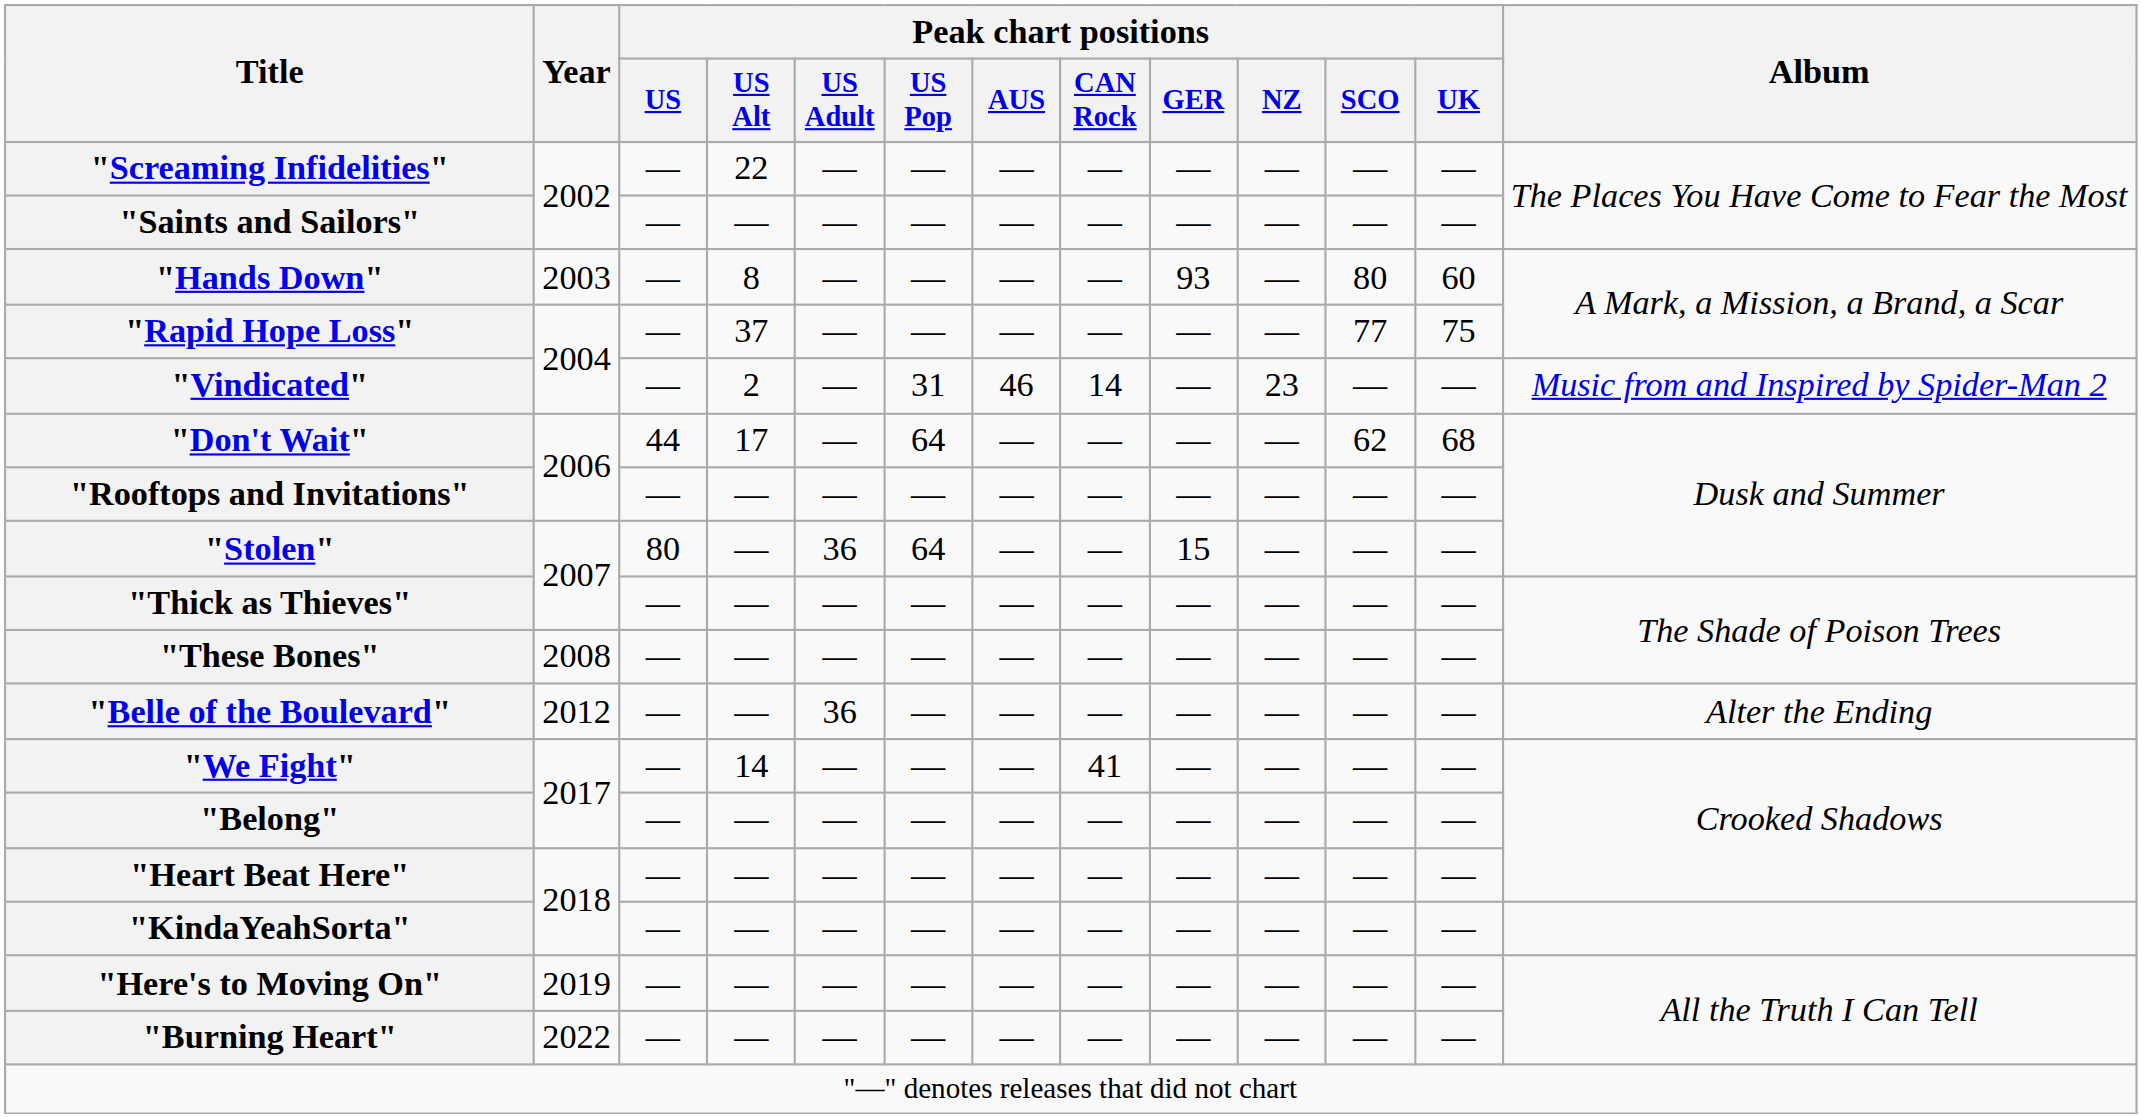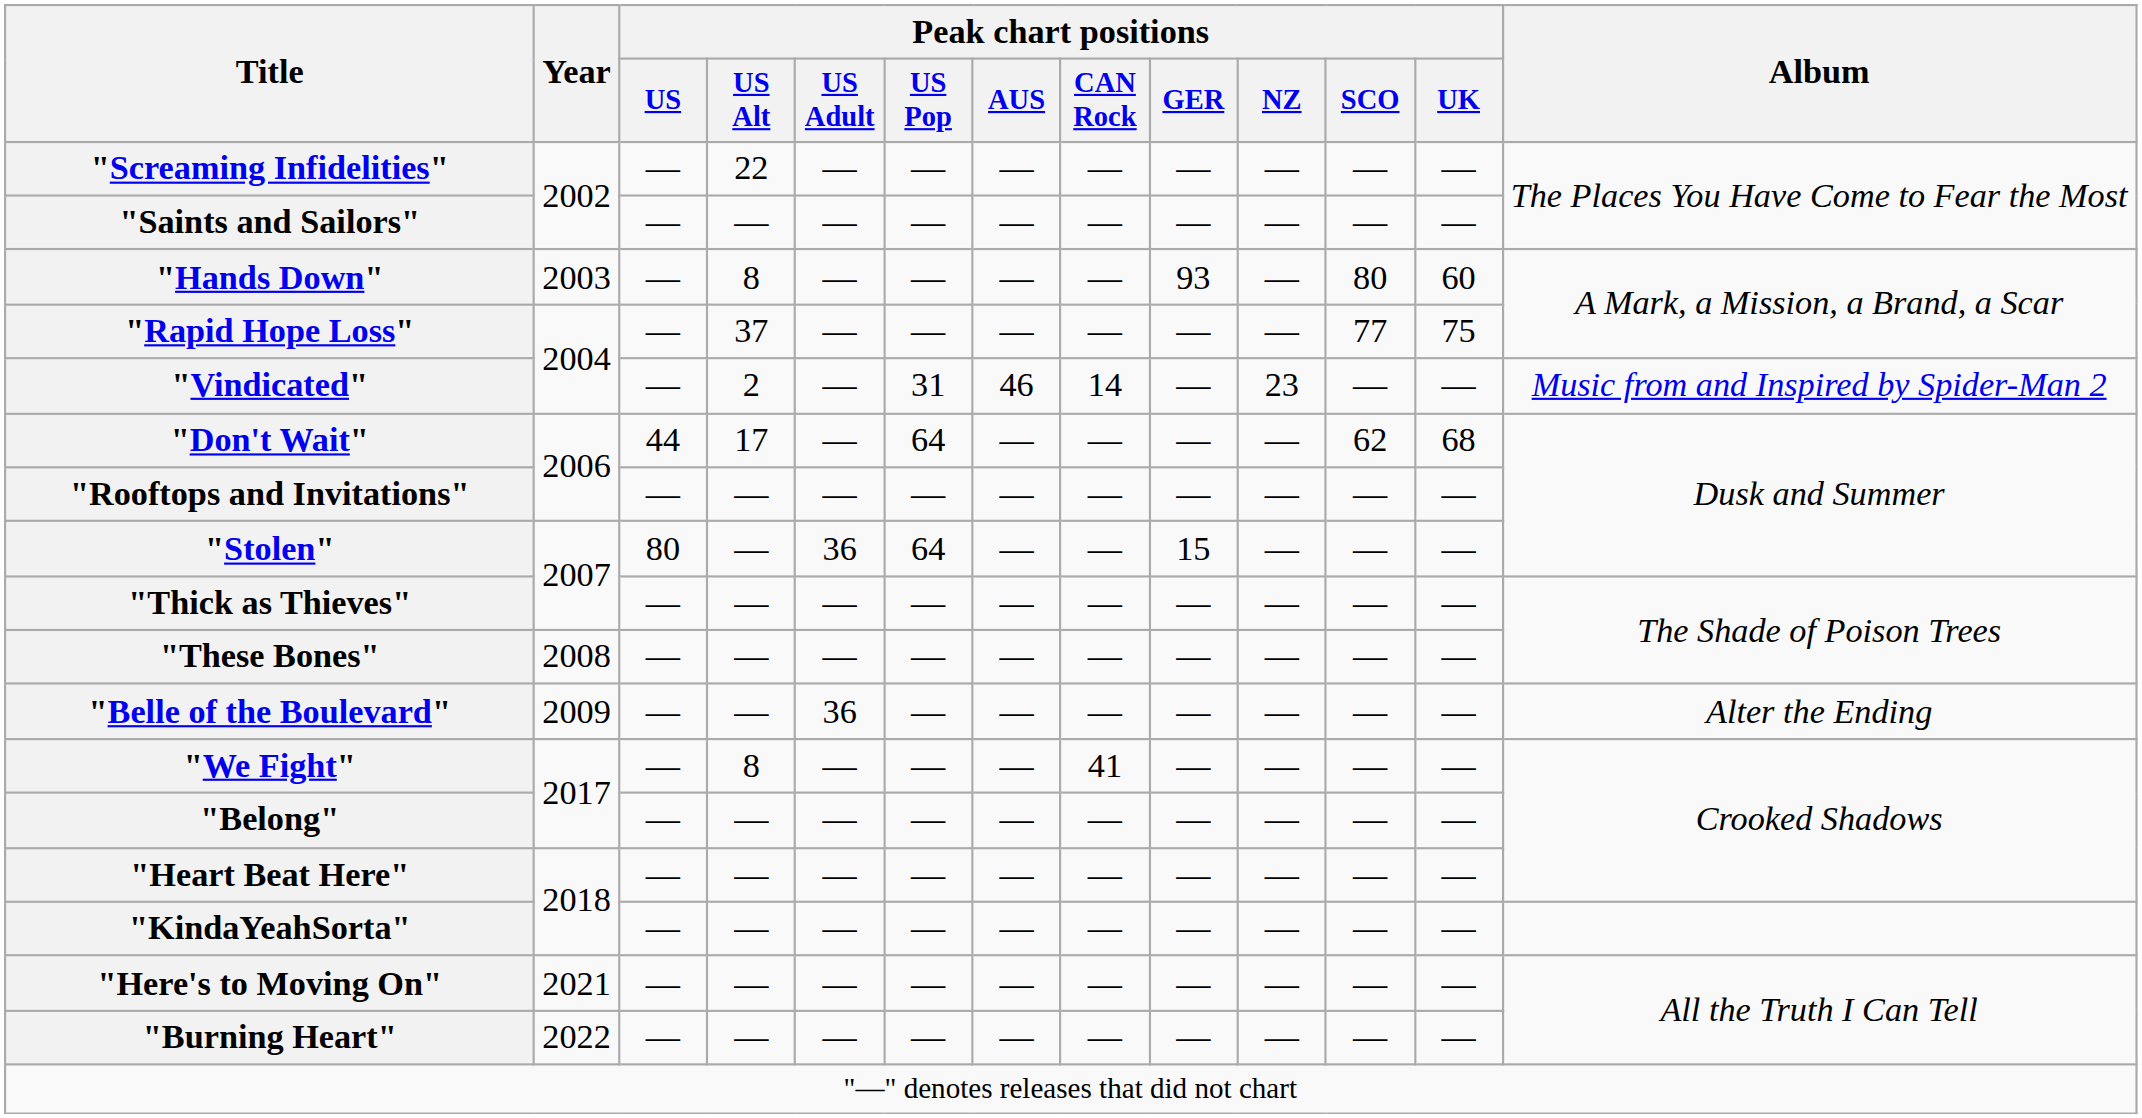"Belle of the Boulevard" | Year: 2012 -> 2009
"We Fight" | Peak chart positions / US Alt: 14 -> 8
"Here's to Moving On" | Year: 2019 -> 2021
